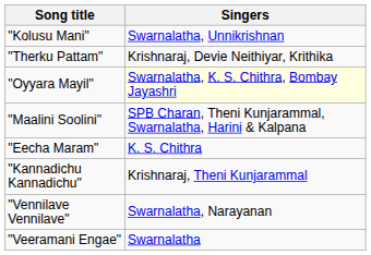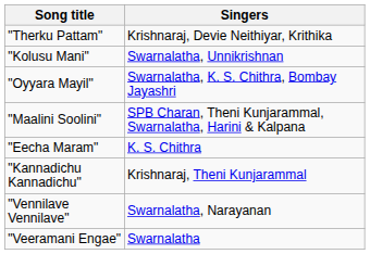rows swapped: "Therku Pattam" <-> "Kolusu Mani"
"Oyyara Mayil" | Singers: lightyellow background -> no background
